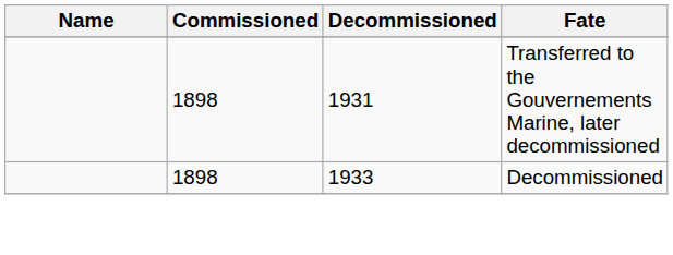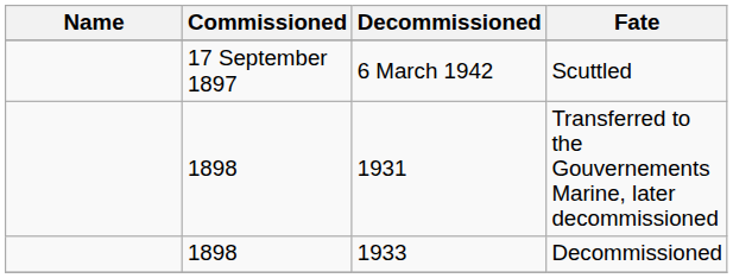+ row: 17 September 1897 | 6 March 1942 | Scuttled
